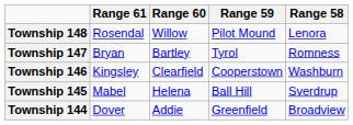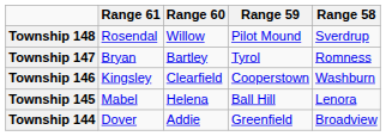Township 148 | Range 58: Lenora -> Sverdrup
Township 145 | Range 58: Sverdrup -> Lenora
